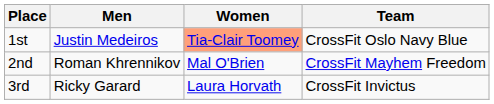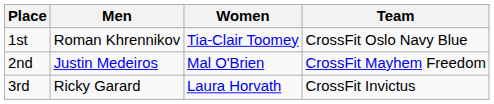1st | Men: Justin Medeiros -> Roman Khrennikov
1st | Women: lightsalmon background -> no background
2nd | Men: Roman Khrennikov -> Justin Medeiros
